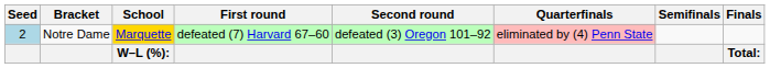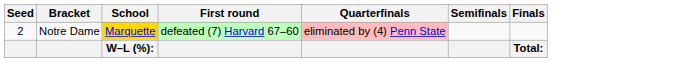- column: Second round | defeated (3) Oregon 101–92
Notre Dame | Seed: lightblue background -> no background
